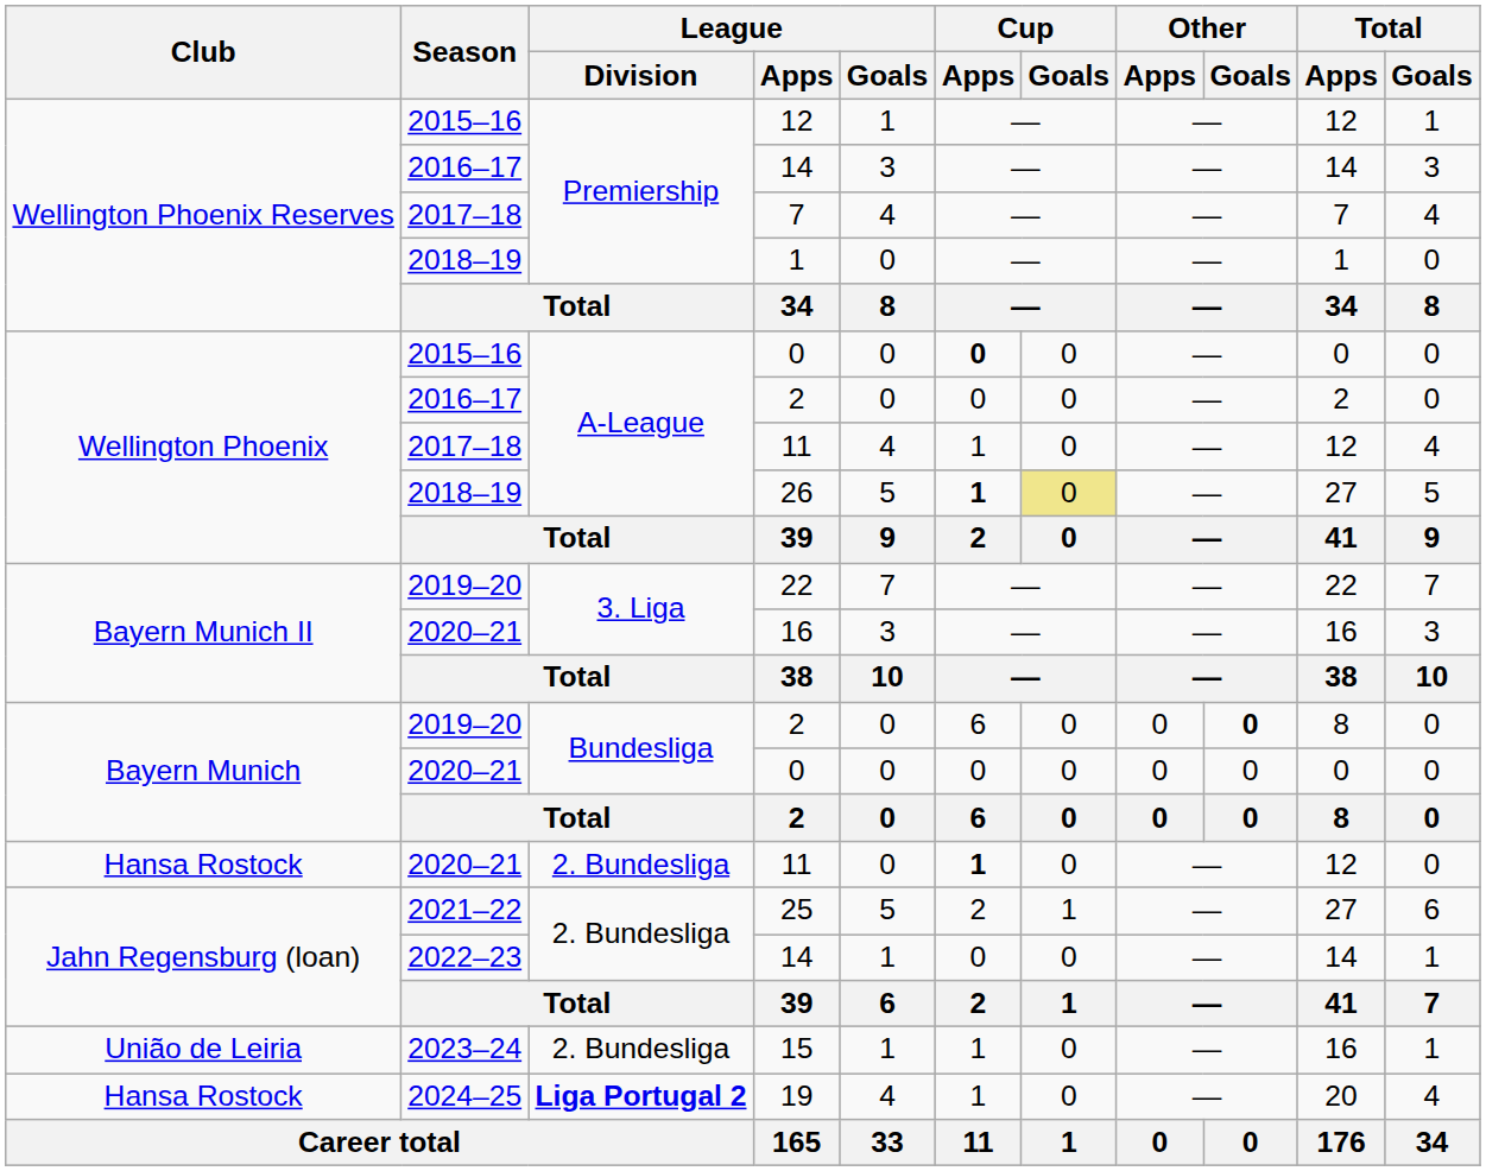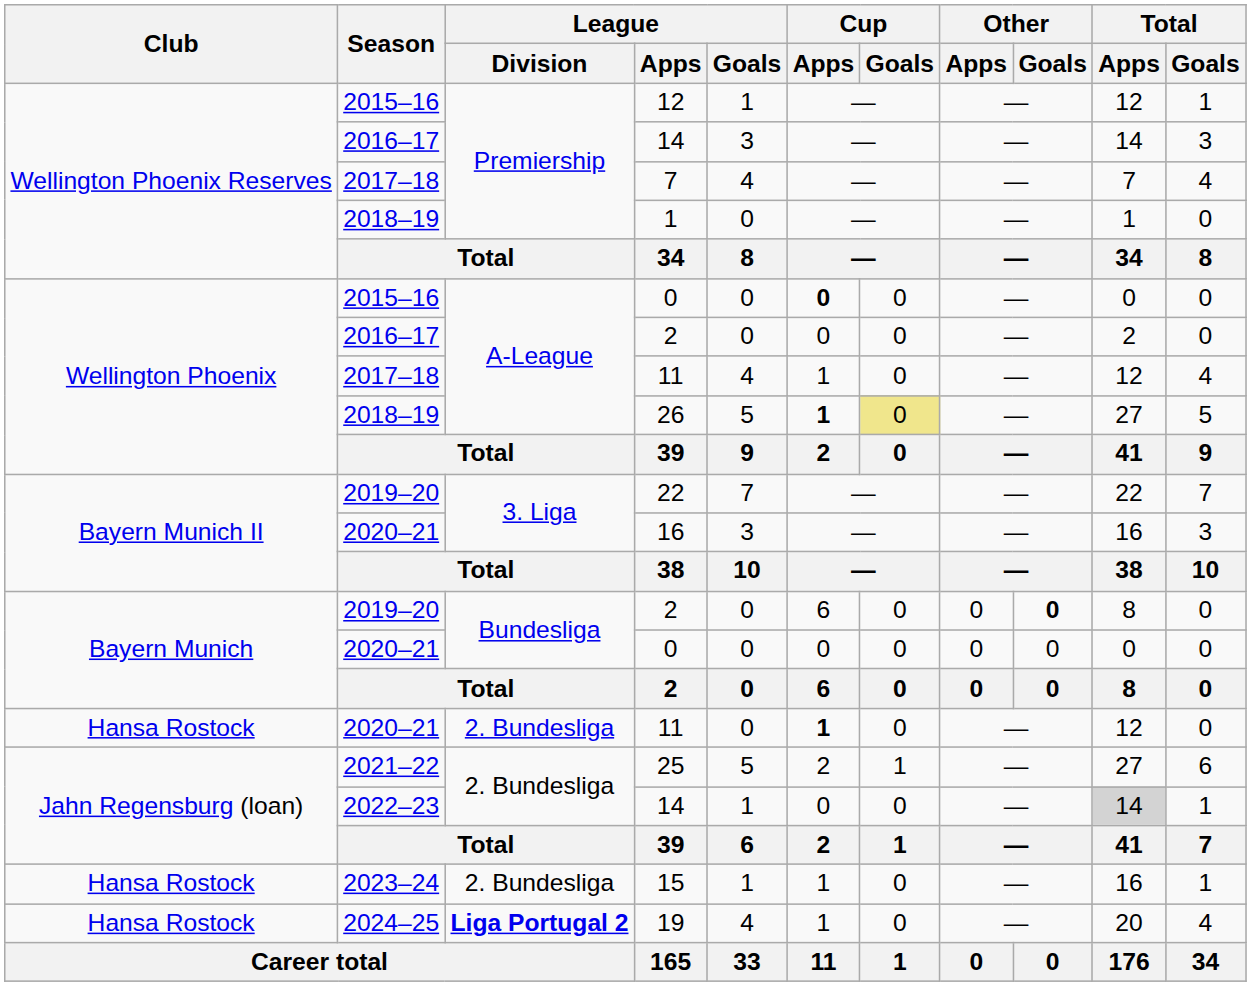2022–23 / 14 | Total / Apps: no background -> lightgrey background
15 | Club: União de Leiria -> Hansa Rostock
